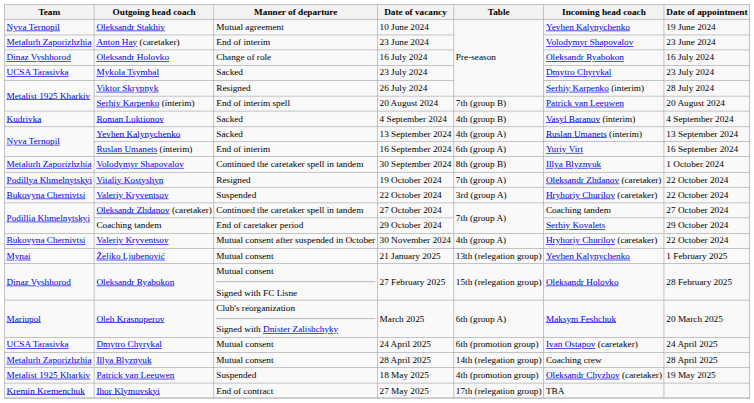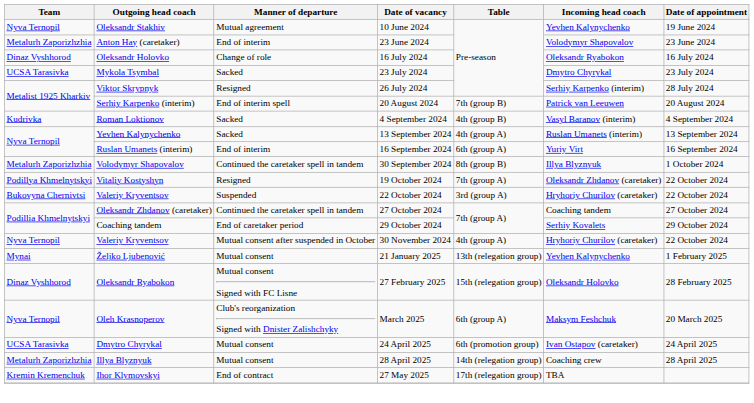30 November 2024 | Team: Bukovyna Chernivtsi -> Nyva Ternopil
March 2025 | Team: Mariupol -> Nyva Ternopil
- row: Metalist 1925 Kharkiv | Patrick van Leeuwen | Suspended | 18 May 2025 | 4th (promotion group) | Oleksandr Chyzhov (caretaker) | 19 May 2025
